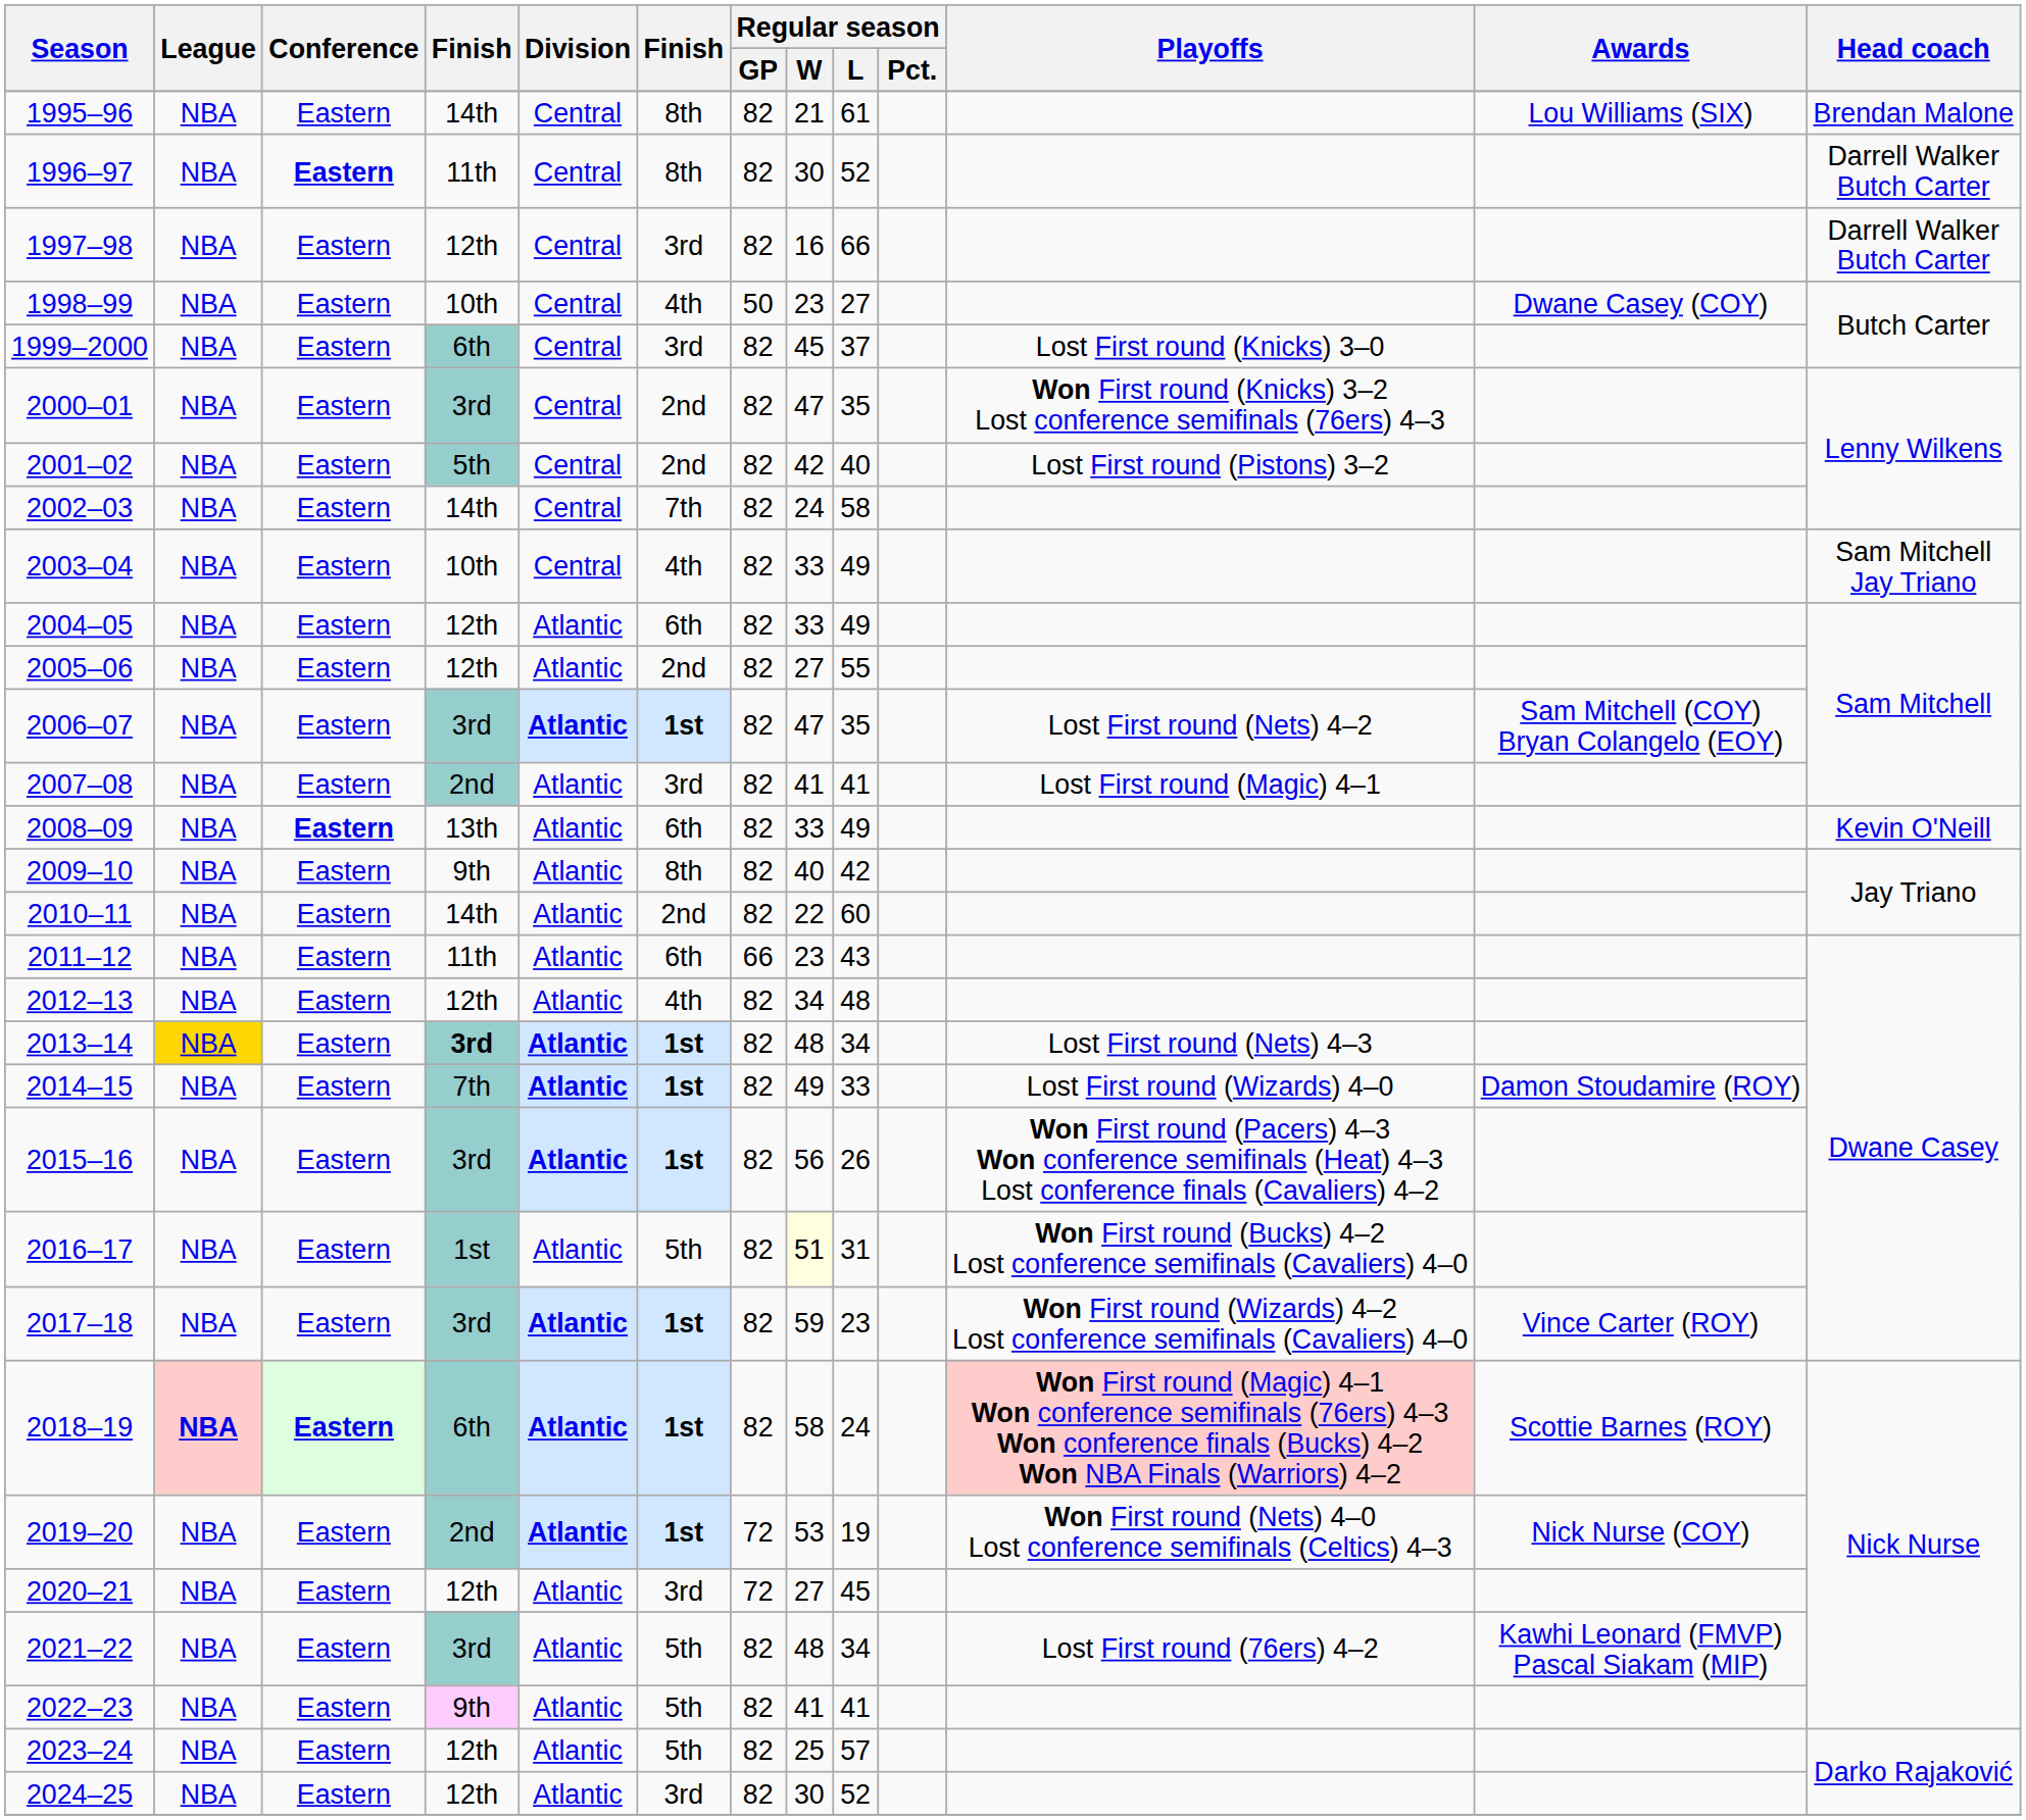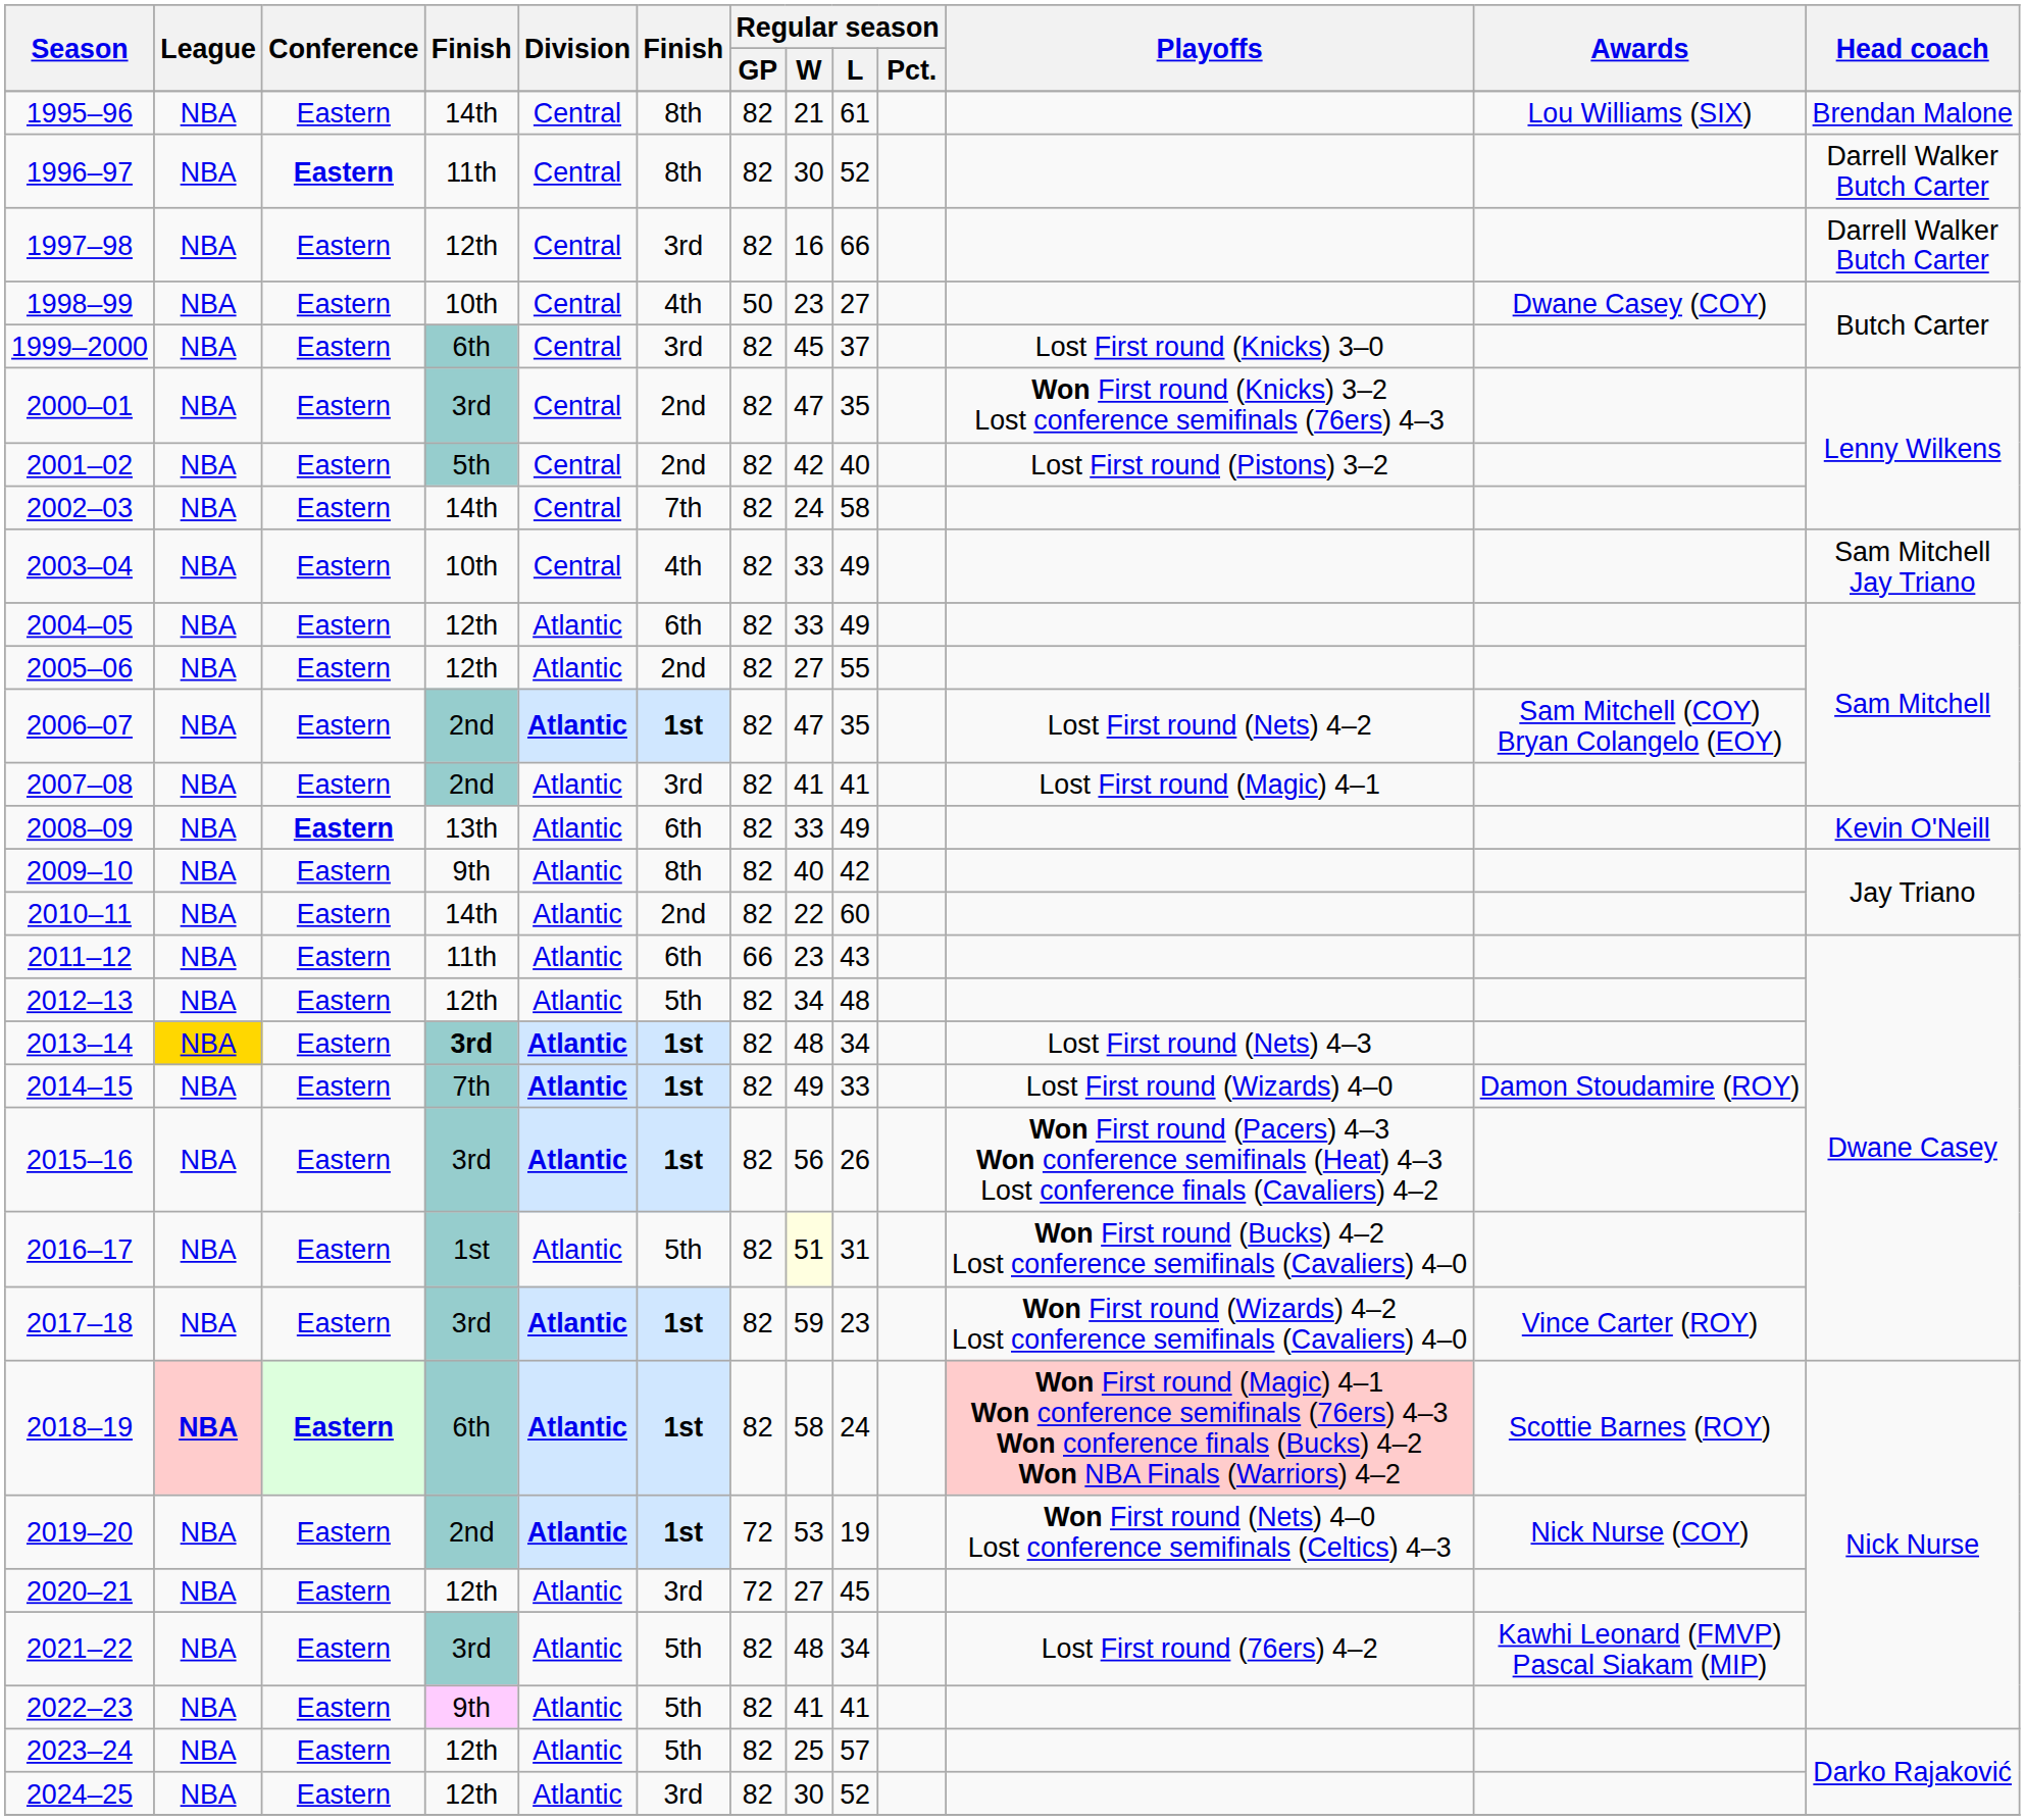2006–07 | column 4: 3rd -> 2nd
2012–13 | column 6: 4th -> 5th
